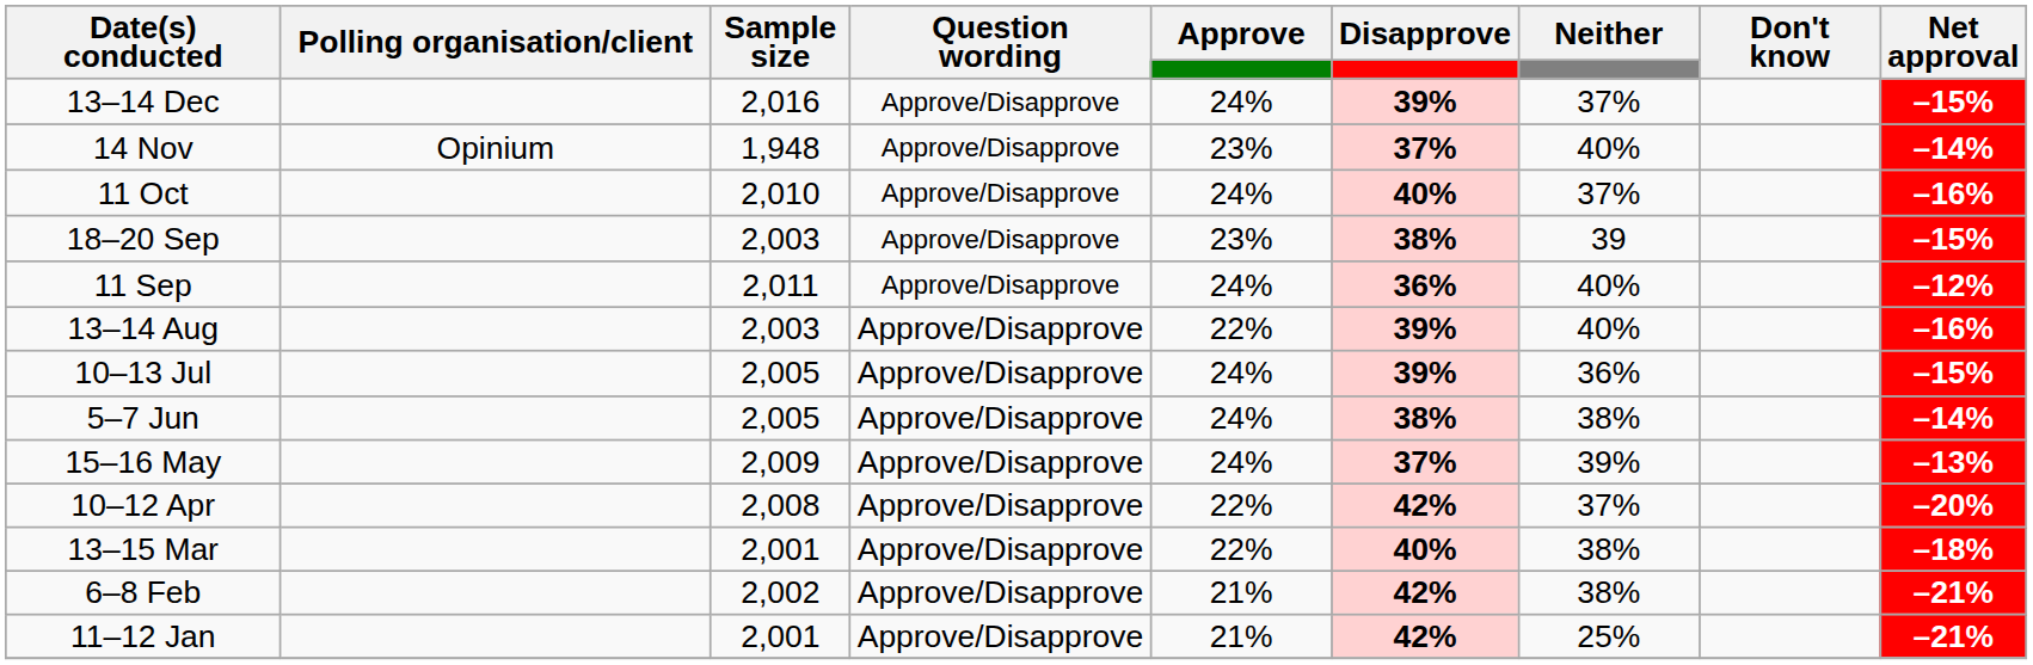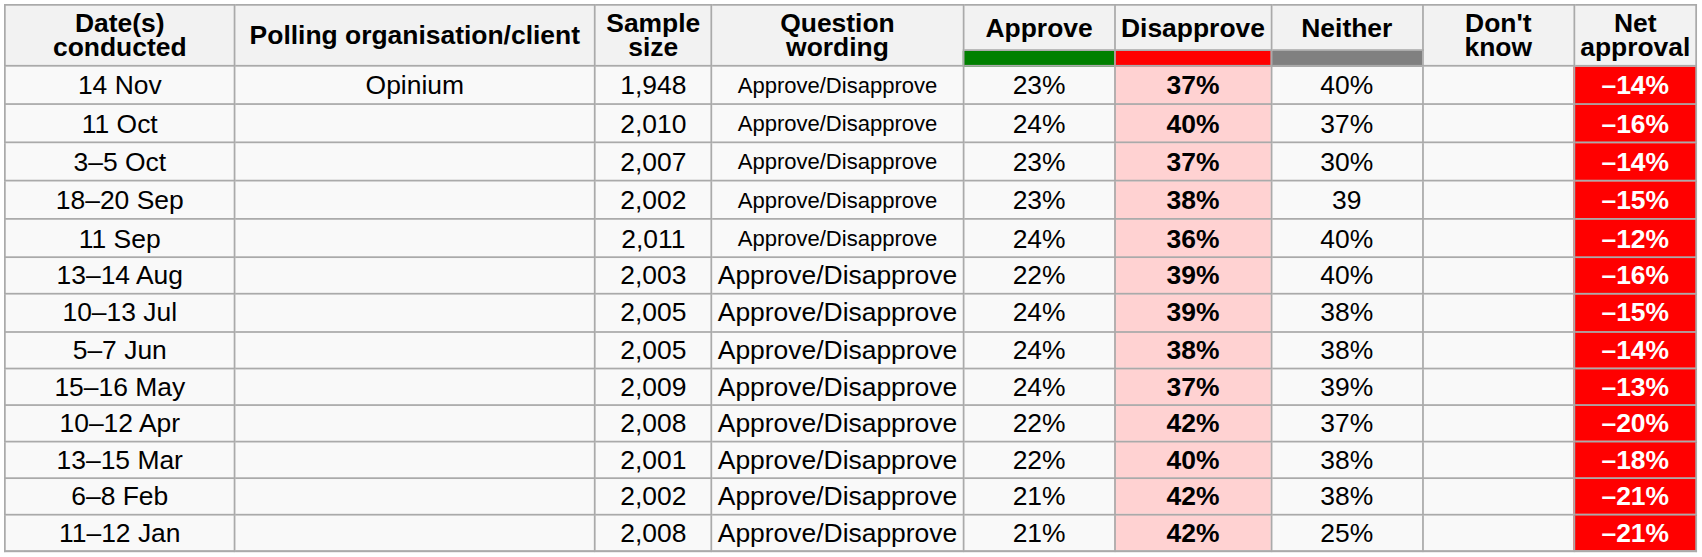- row: 13–14 Dec | 2,016 | Approve/Disapprove | 24% | 39% | 37% | –15%
+ row: 3–5 Oct | 2,007 | Approve/Disapprove | 23% | 37% | 30% | –14%
18–20 Sep | Sample size: 2,003 -> 2,002
10–13 Jul | Neither: 36% -> 38%
11–12 Jan | Sample size: 2,001 -> 2,008
